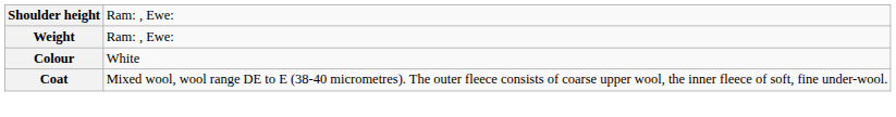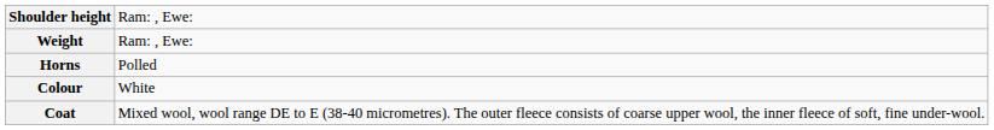+ row: Horns | Polled
